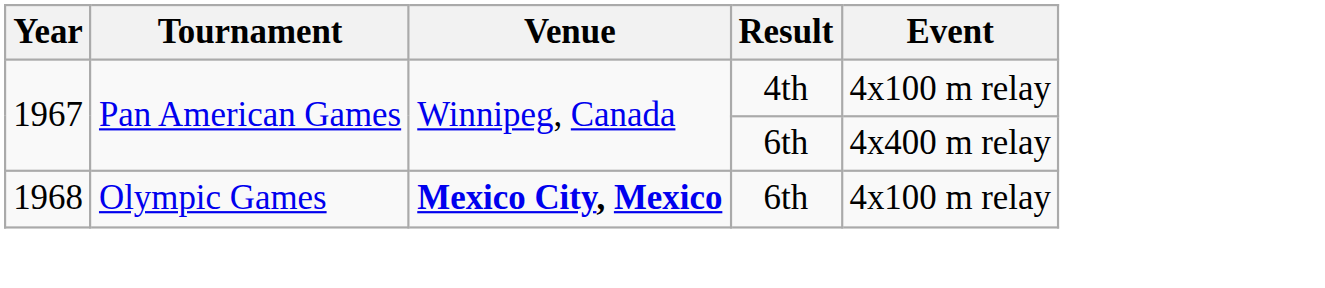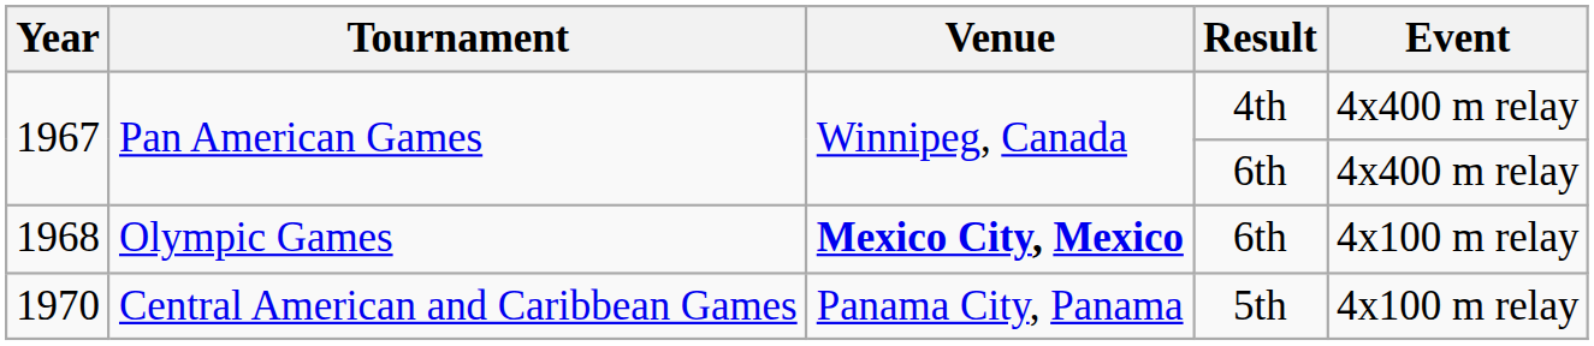1967 / 4th | Event: 4x100 m relay -> 4x400 m relay
+ row: 1970 | Central American and Caribbean Games | Panama City, Panama | 5th | 4x100 m relay
